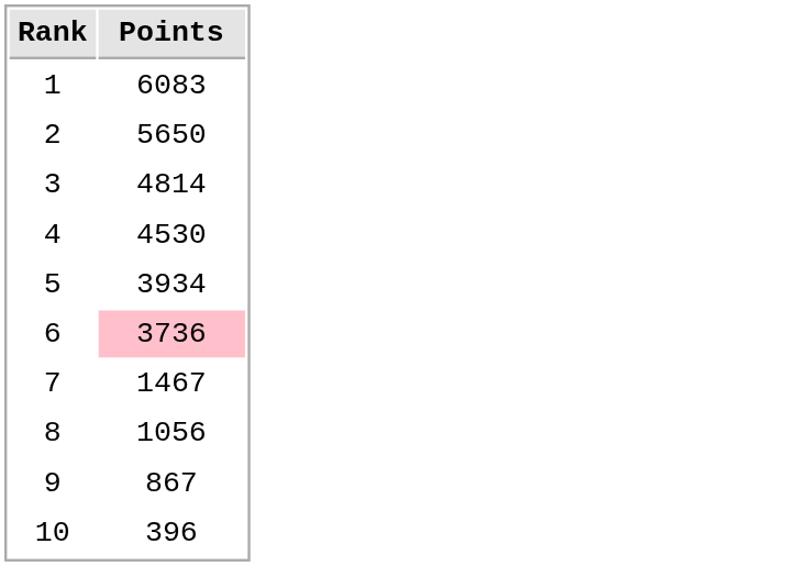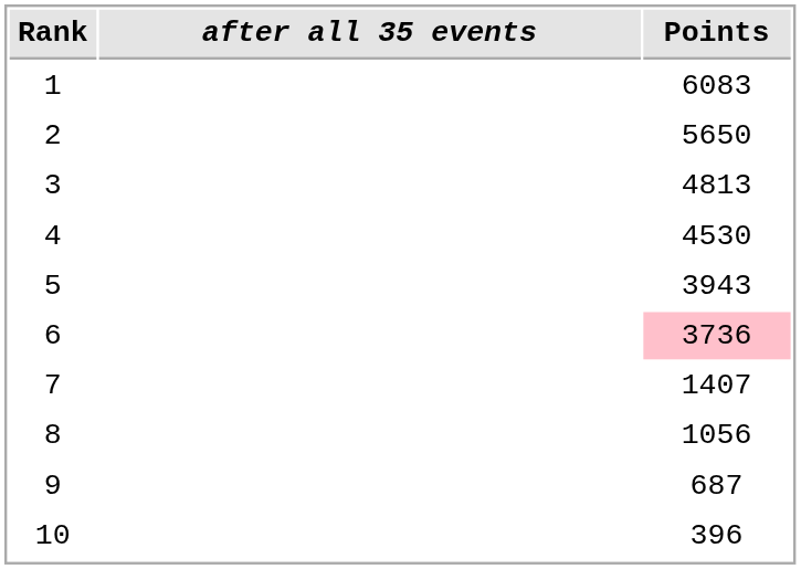+ column: after all 35 events
3 | Points: 4814 -> 4813
5 | Points: 3934 -> 3943
7 | Points: 1467 -> 1407
9 | Points: 867 -> 687
